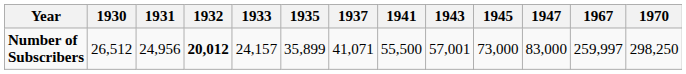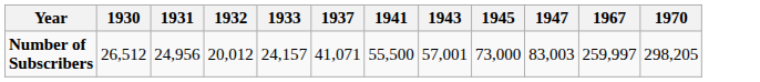- column: 1935 | 35,899
Number of Subscribers | 1932: bold -> normal
Number of Subscribers | 1947: 83,000 -> 83,003
Number of Subscribers | 1970: 298,250 -> 298,205
